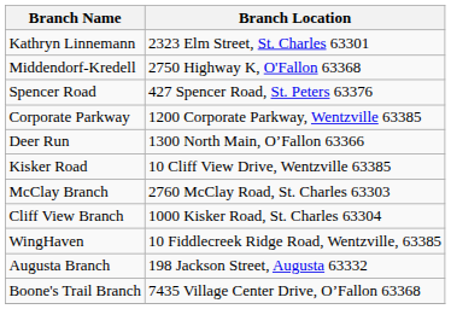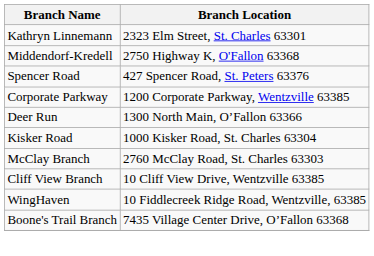Kisker Road | Branch Location: 10 Cliff View Drive, Wentzville 63385 -> 1000 Kisker Road, St. Charles 63304
Cliff View Branch | Branch Location: 1000 Kisker Road, St. Charles 63304 -> 10 Cliff View Drive, Wentzville 63385
- row: Augusta Branch | 198 Jackson Street, Augusta 63332
